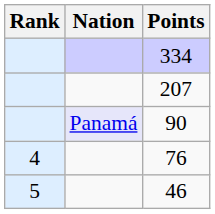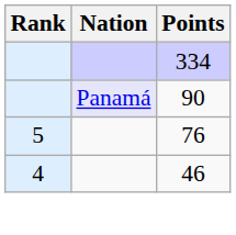- row: 207
76 | Rank: 4 -> 5
46 | Rank: 5 -> 4
